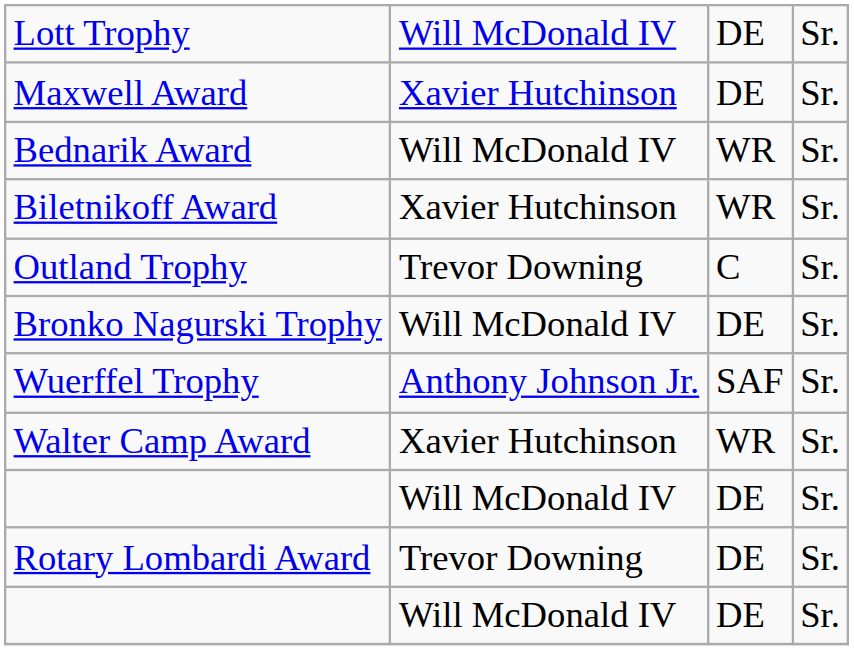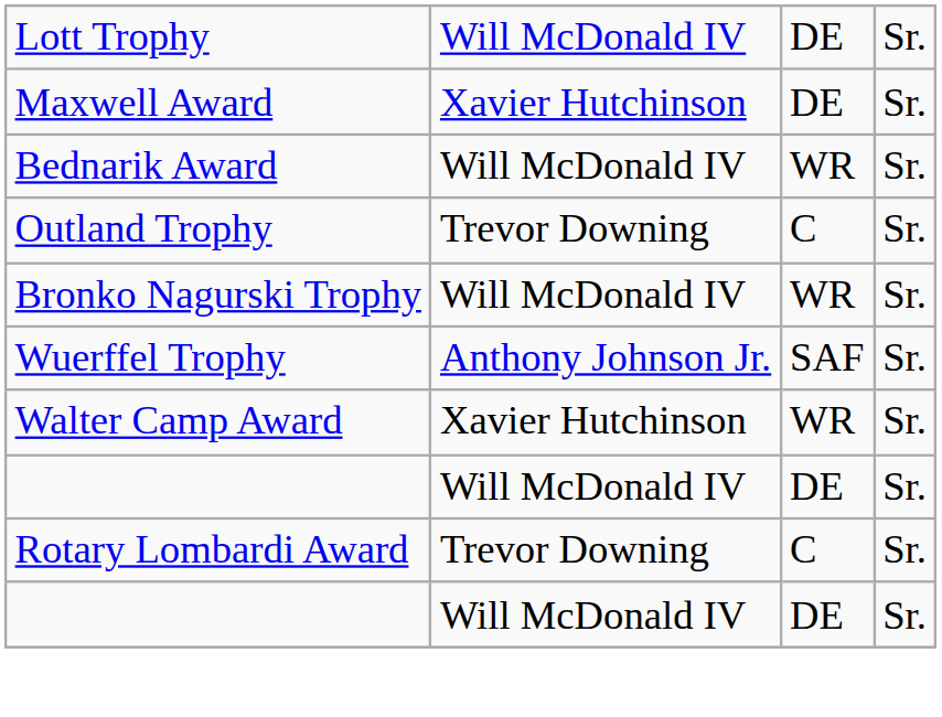- row: Biletnikoff Award | Xavier Hutchinson | WR | Sr.
Bronko Nagurski Trophy | column 3: DE -> WR
Rotary Lombardi Award | column 3: DE -> C
